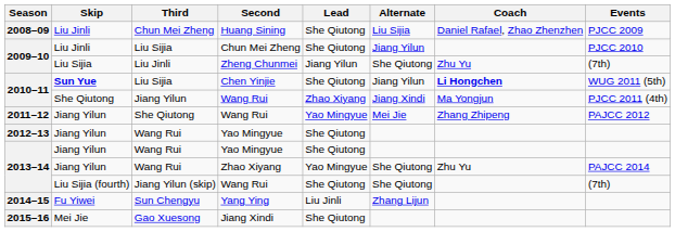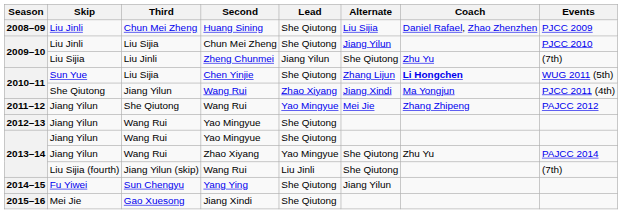Liu Sijia / Chen Yinjie | Skip: bold -> normal
Liu Sijia / Chen Yinjie | Alternate: Jiang Yilun -> Zhang Lijun
Jiang Yilun (skip) | Lead: She Qiutong -> Liu Jinli
Sun Chengyu | Lead: Liu Jinli -> She Qiutong
Sun Chengyu | Alternate: Zhang Lijun -> Jiang Yilun
